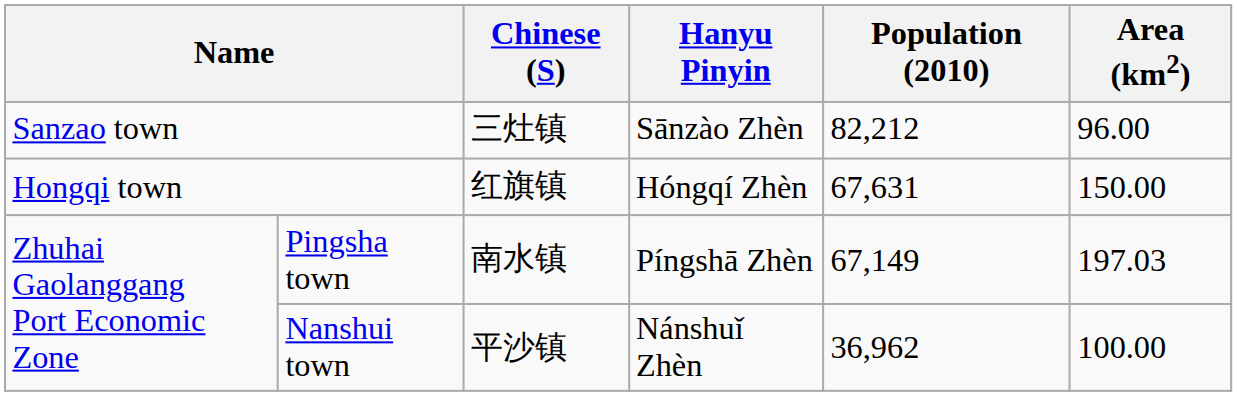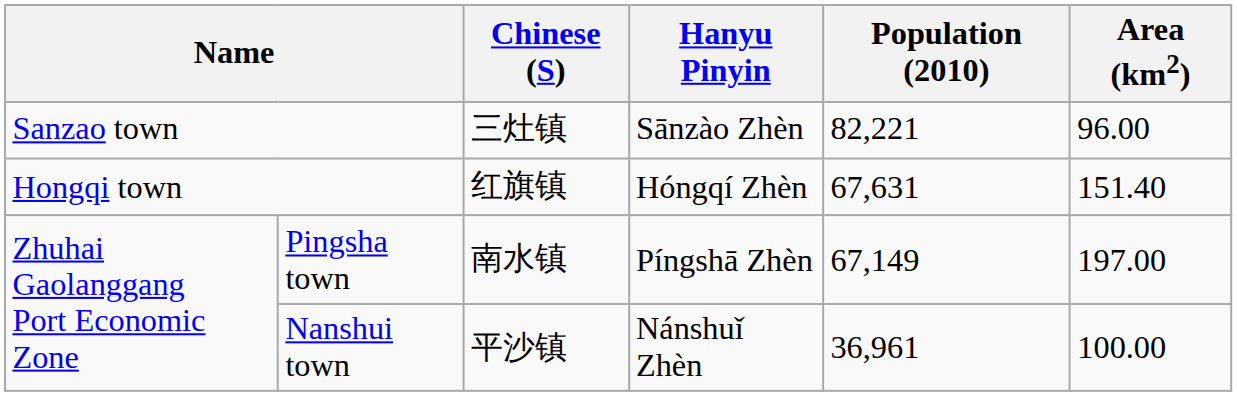Sanzao town | Population (2010): 82,212 -> 82,221
Hongqi town | Area (km2): 150.00 -> 151.40
Pingsha town | Area (km2): 197.03 -> 197.00
Nanshui town | Population (2010): 36,962 -> 36,961
